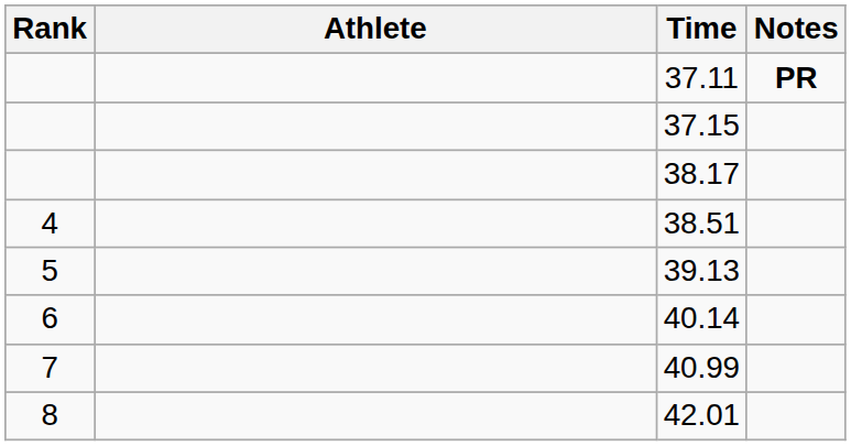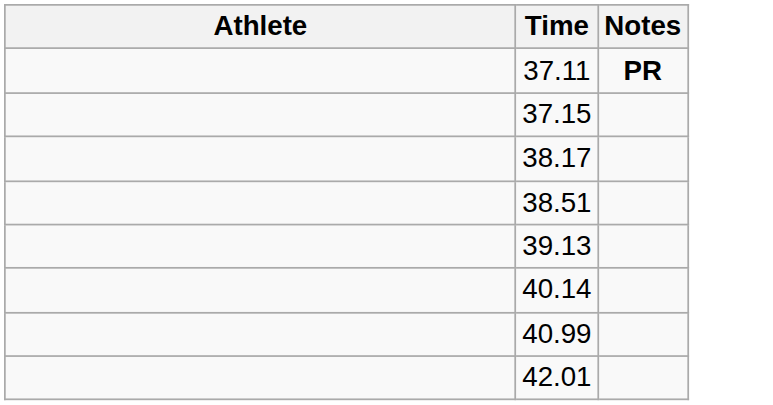- column: Rank | 4 | 5 | 6 | 7 | 8
